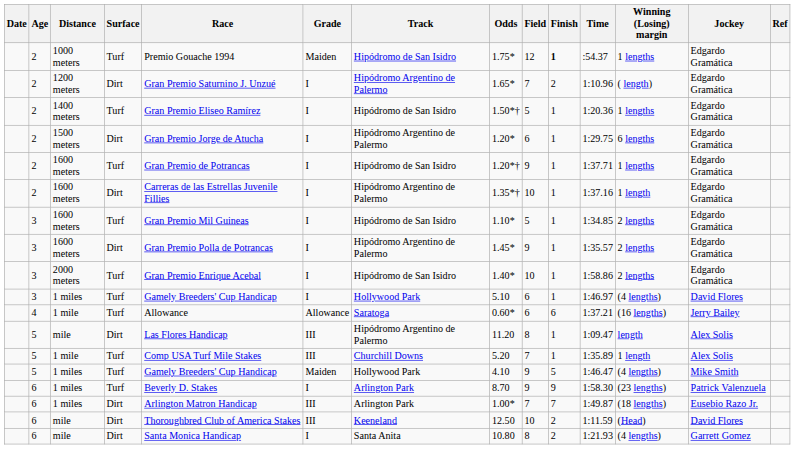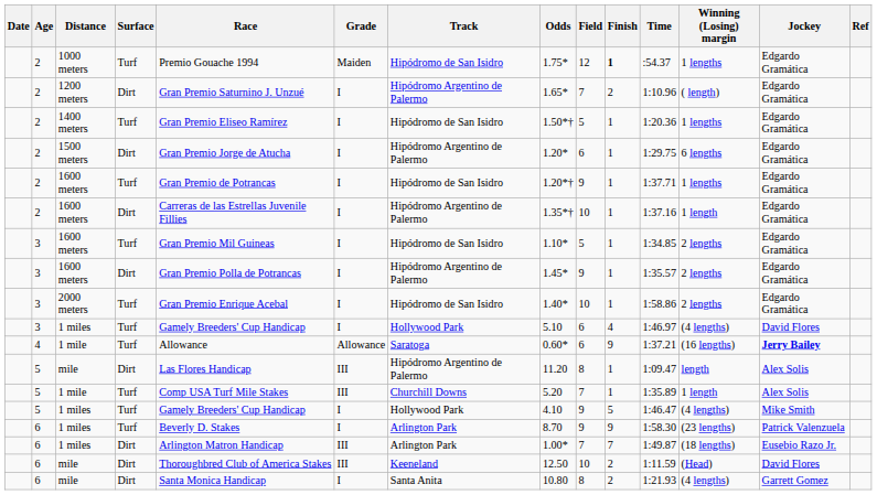3 / 1 miles | Finish: 1 -> 4
4 / 1 mile | Finish: 6 -> 9
4 / 1 mile | Jockey: normal -> bold
5 / 1 miles | Grade: Maiden -> I
